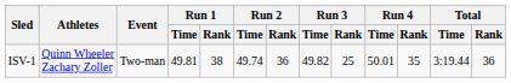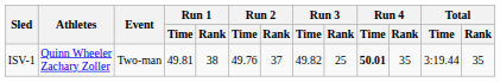ISV-1 | Run 2 / Time: 49.74 -> 49.76
ISV-1 | Run 2 / Rank: 36 -> 37
ISV-1 | Run 4 / Time: normal -> bold
ISV-1 | Total / Rank: 36 -> 35
